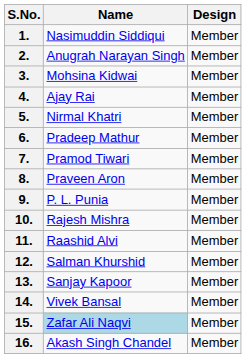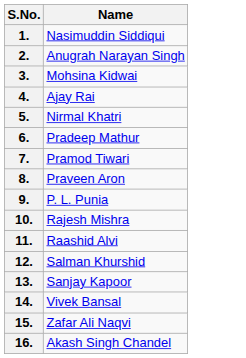- column: Design | Member | Member | Member | Member | Member | Member | Member | Member | Member | Member | Member | Member | Member | Member | Member | Member
15. | Name: lightblue background -> no background
